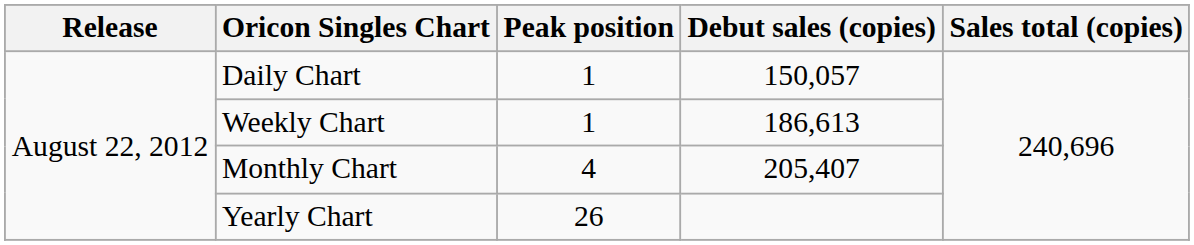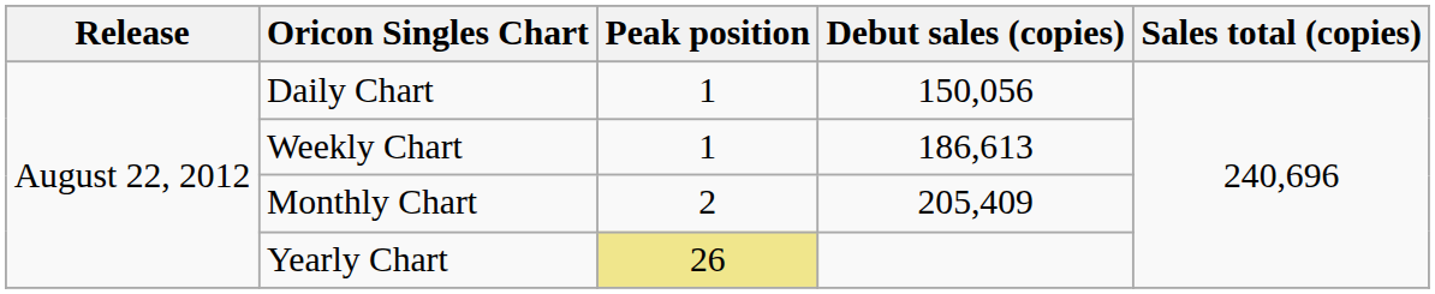Daily Chart | Debut sales (copies): 150,057 -> 150,056
Monthly Chart | Peak position: 4 -> 2
Monthly Chart | Debut sales (copies): 205,407 -> 205,409
Yearly Chart | Peak position: no background -> khaki background
